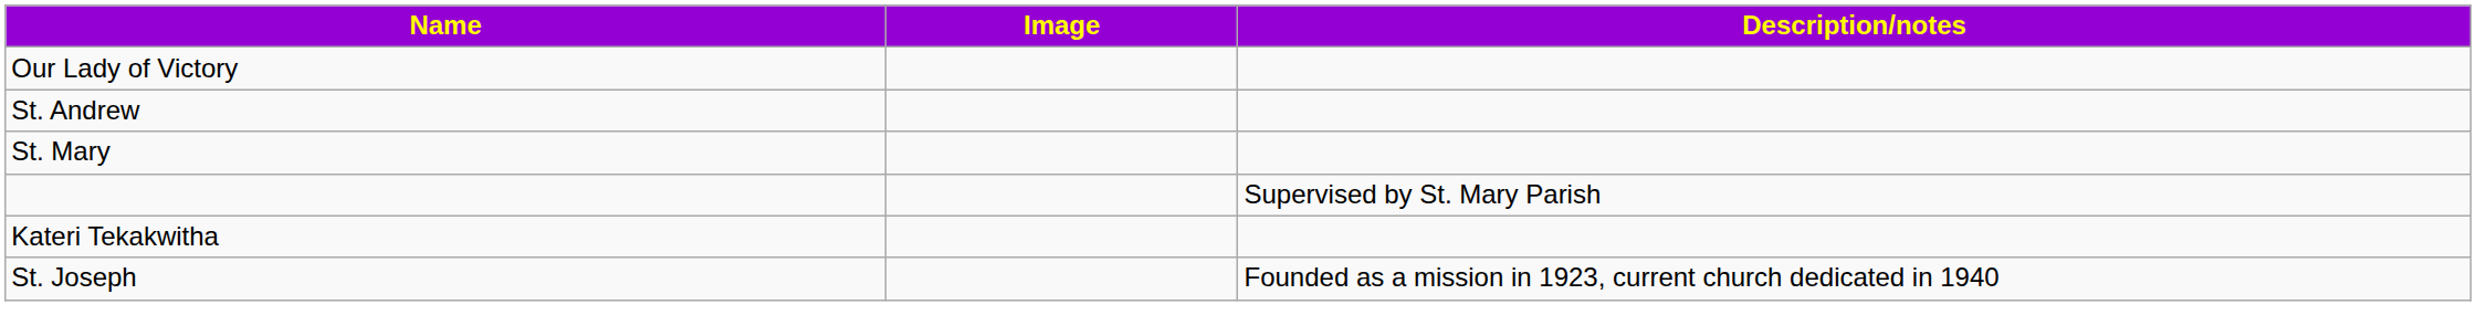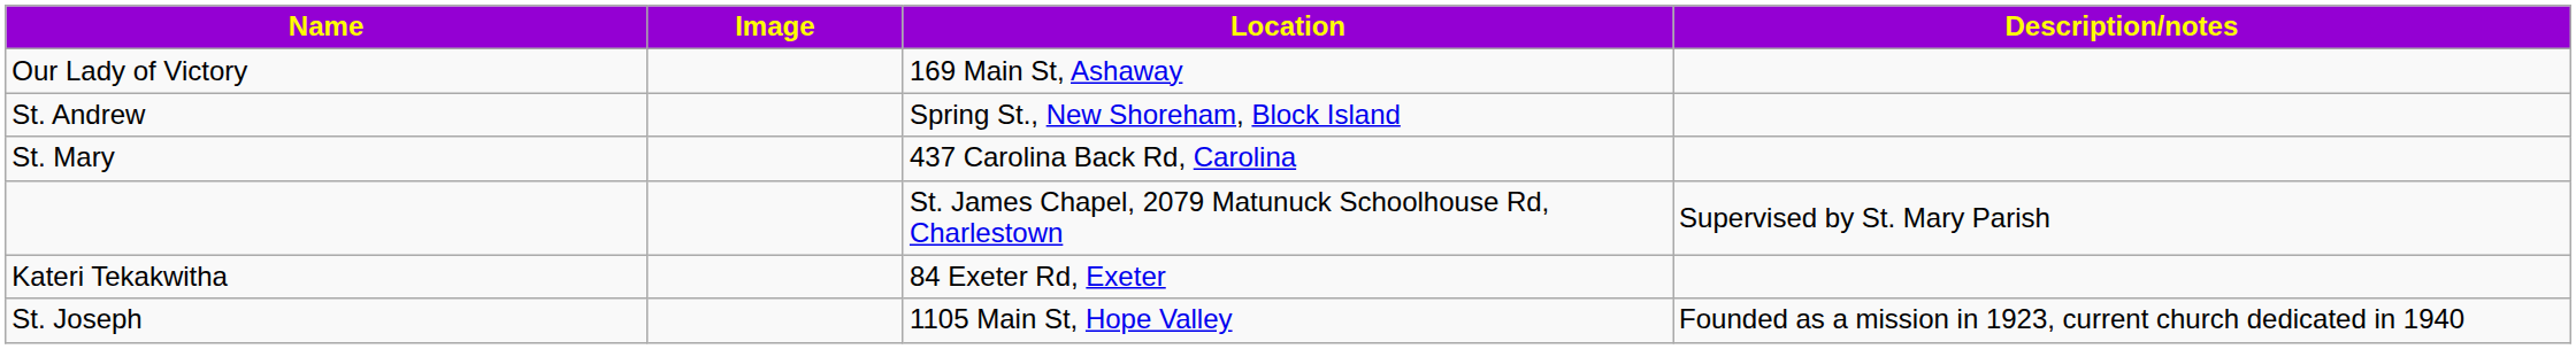+ column: Location | 169 Main St, Ashaway | Spring St., New Shoreham, Block Island | 437 Carolina Back Rd, Carolina | St. James Chapel, 2079 Matunuck Schoolhouse Rd, Charlestown | 84 Exeter Rd, Exeter | 1105 Main St, Hope Valley
